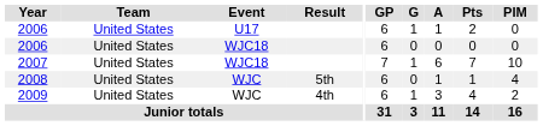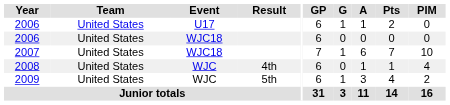2008 | Result: 5th -> 4th
2009 | Result: 4th -> 5th
